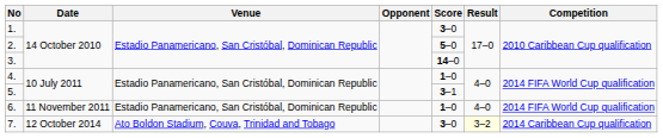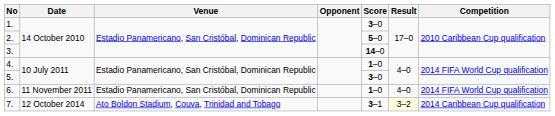5. | Score: 3–1 -> 3–0
7. | Score: 3–0 -> 3–1
